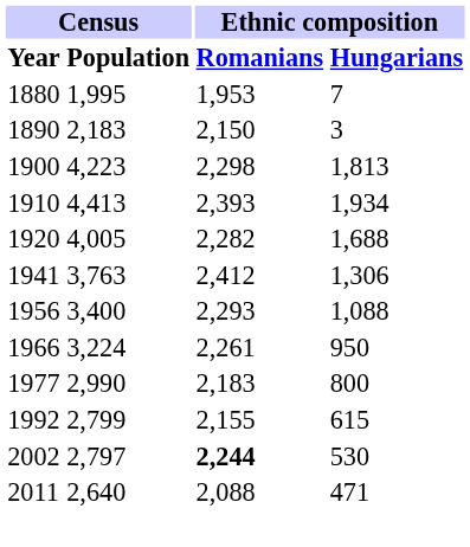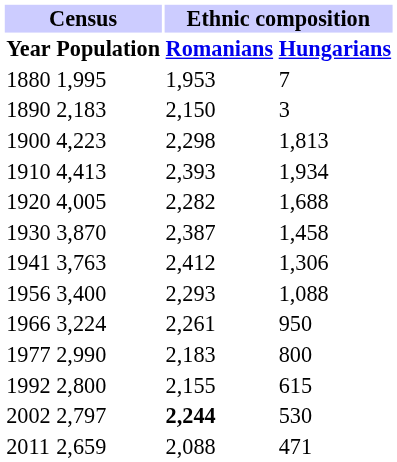+ row: 1930 | 3,870 | 2,387 | 1,458
1992 | Census / Population: 2,799 -> 2,800
2011 | Census / Population: 2,640 -> 2,659
